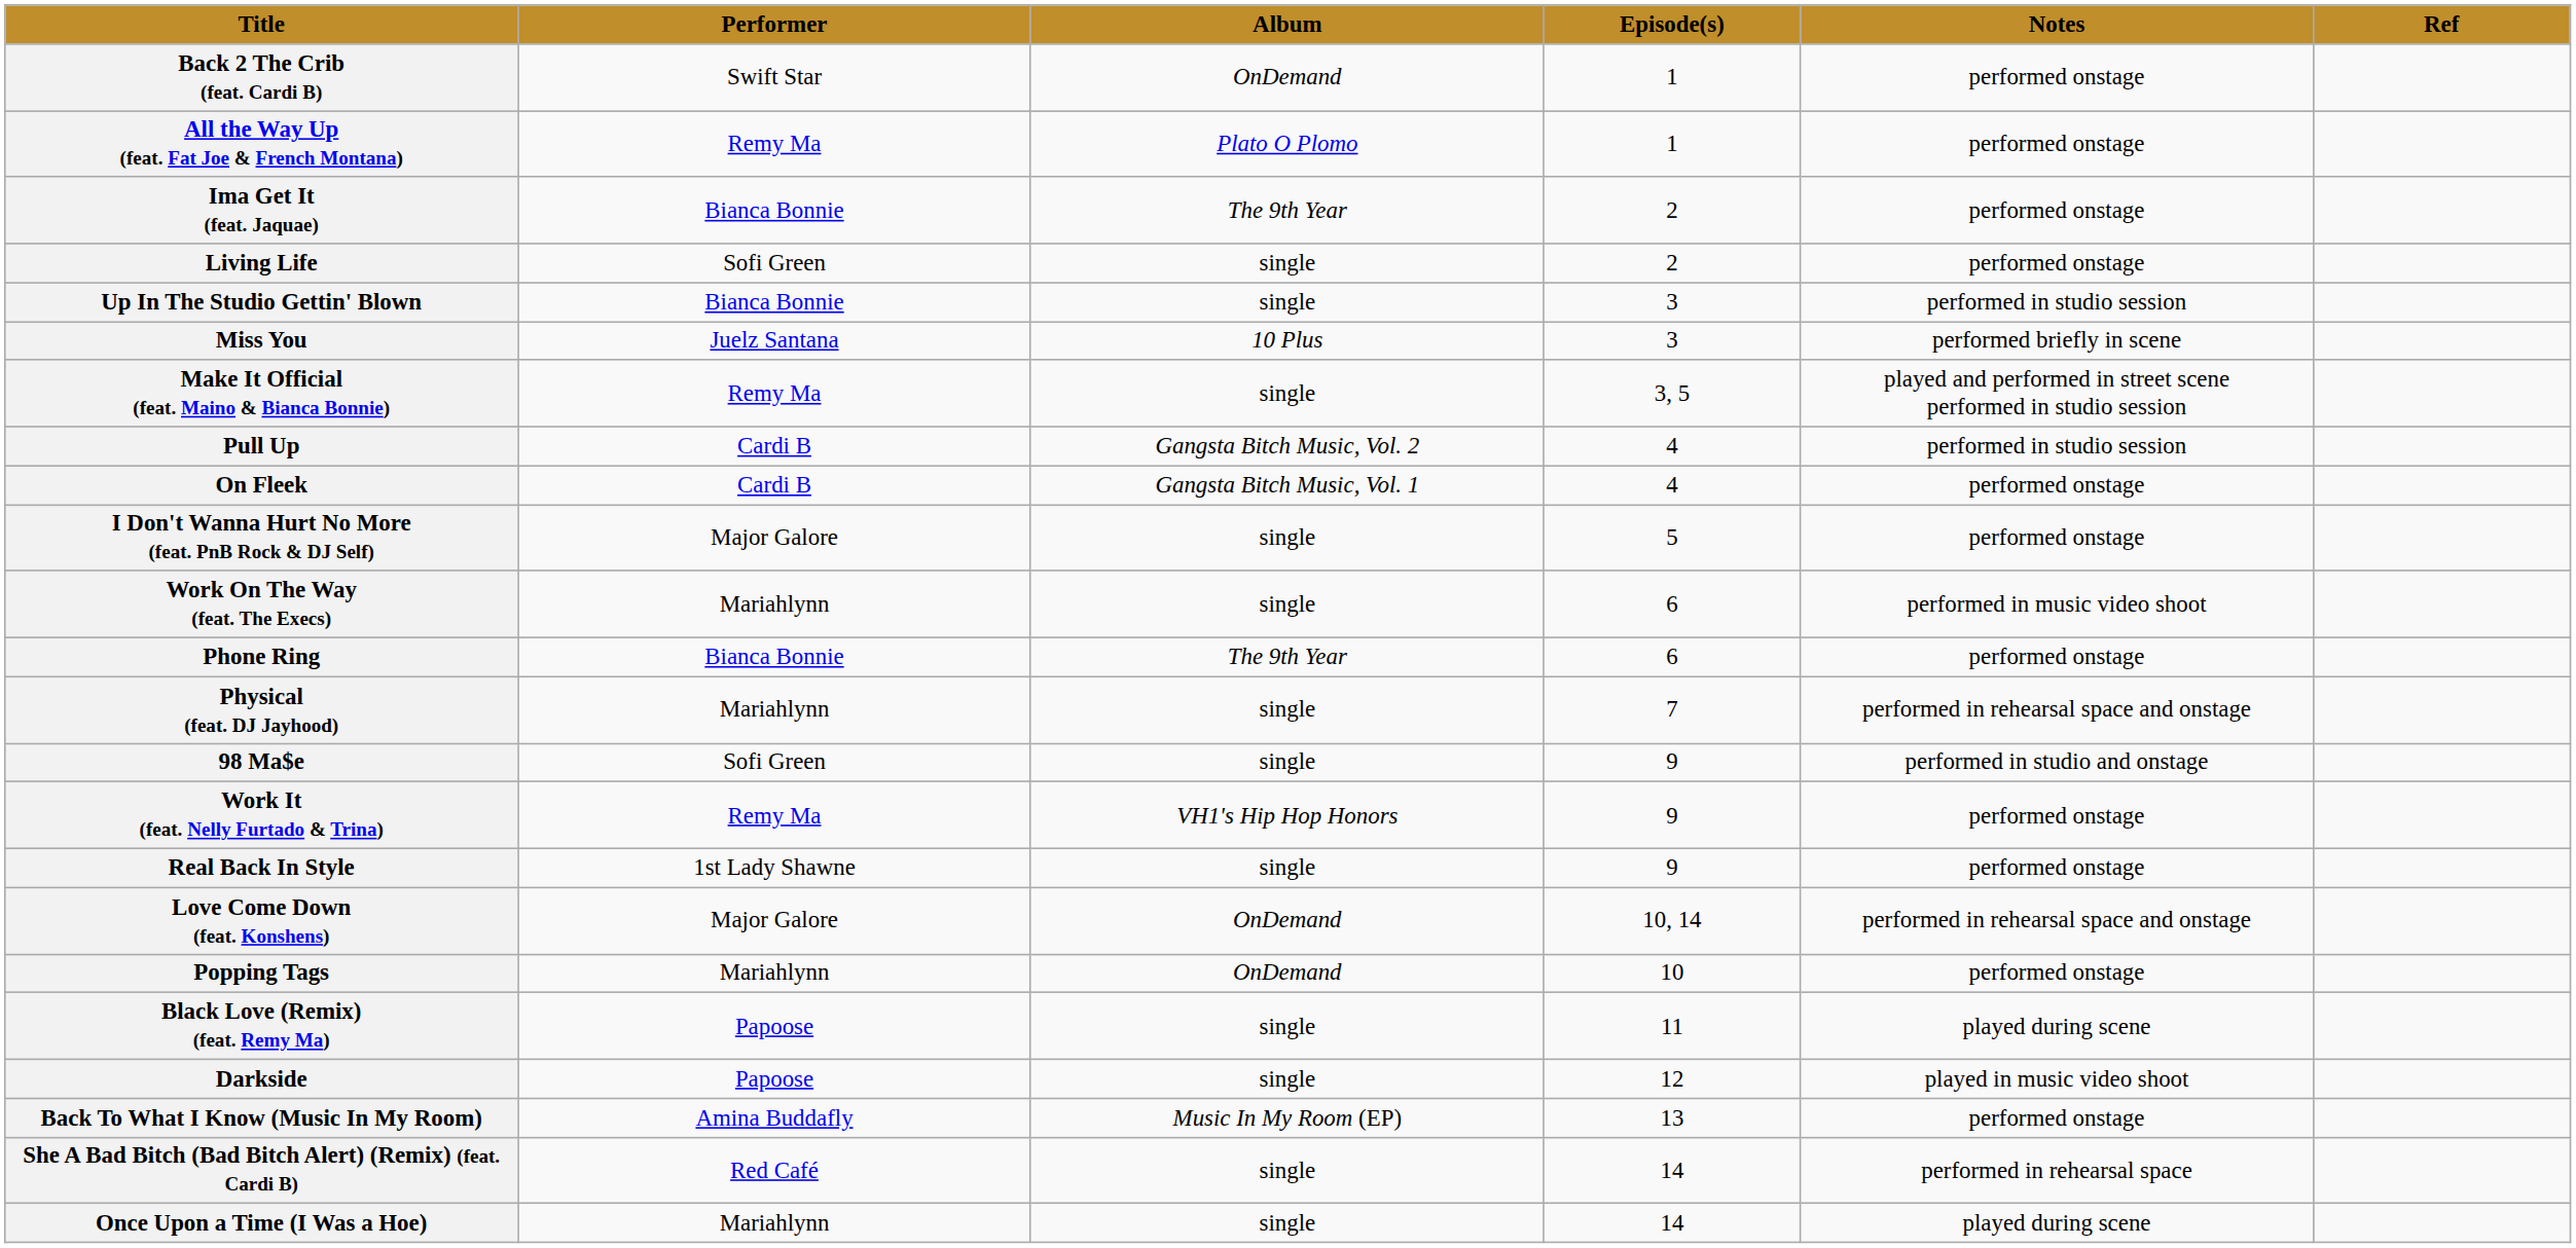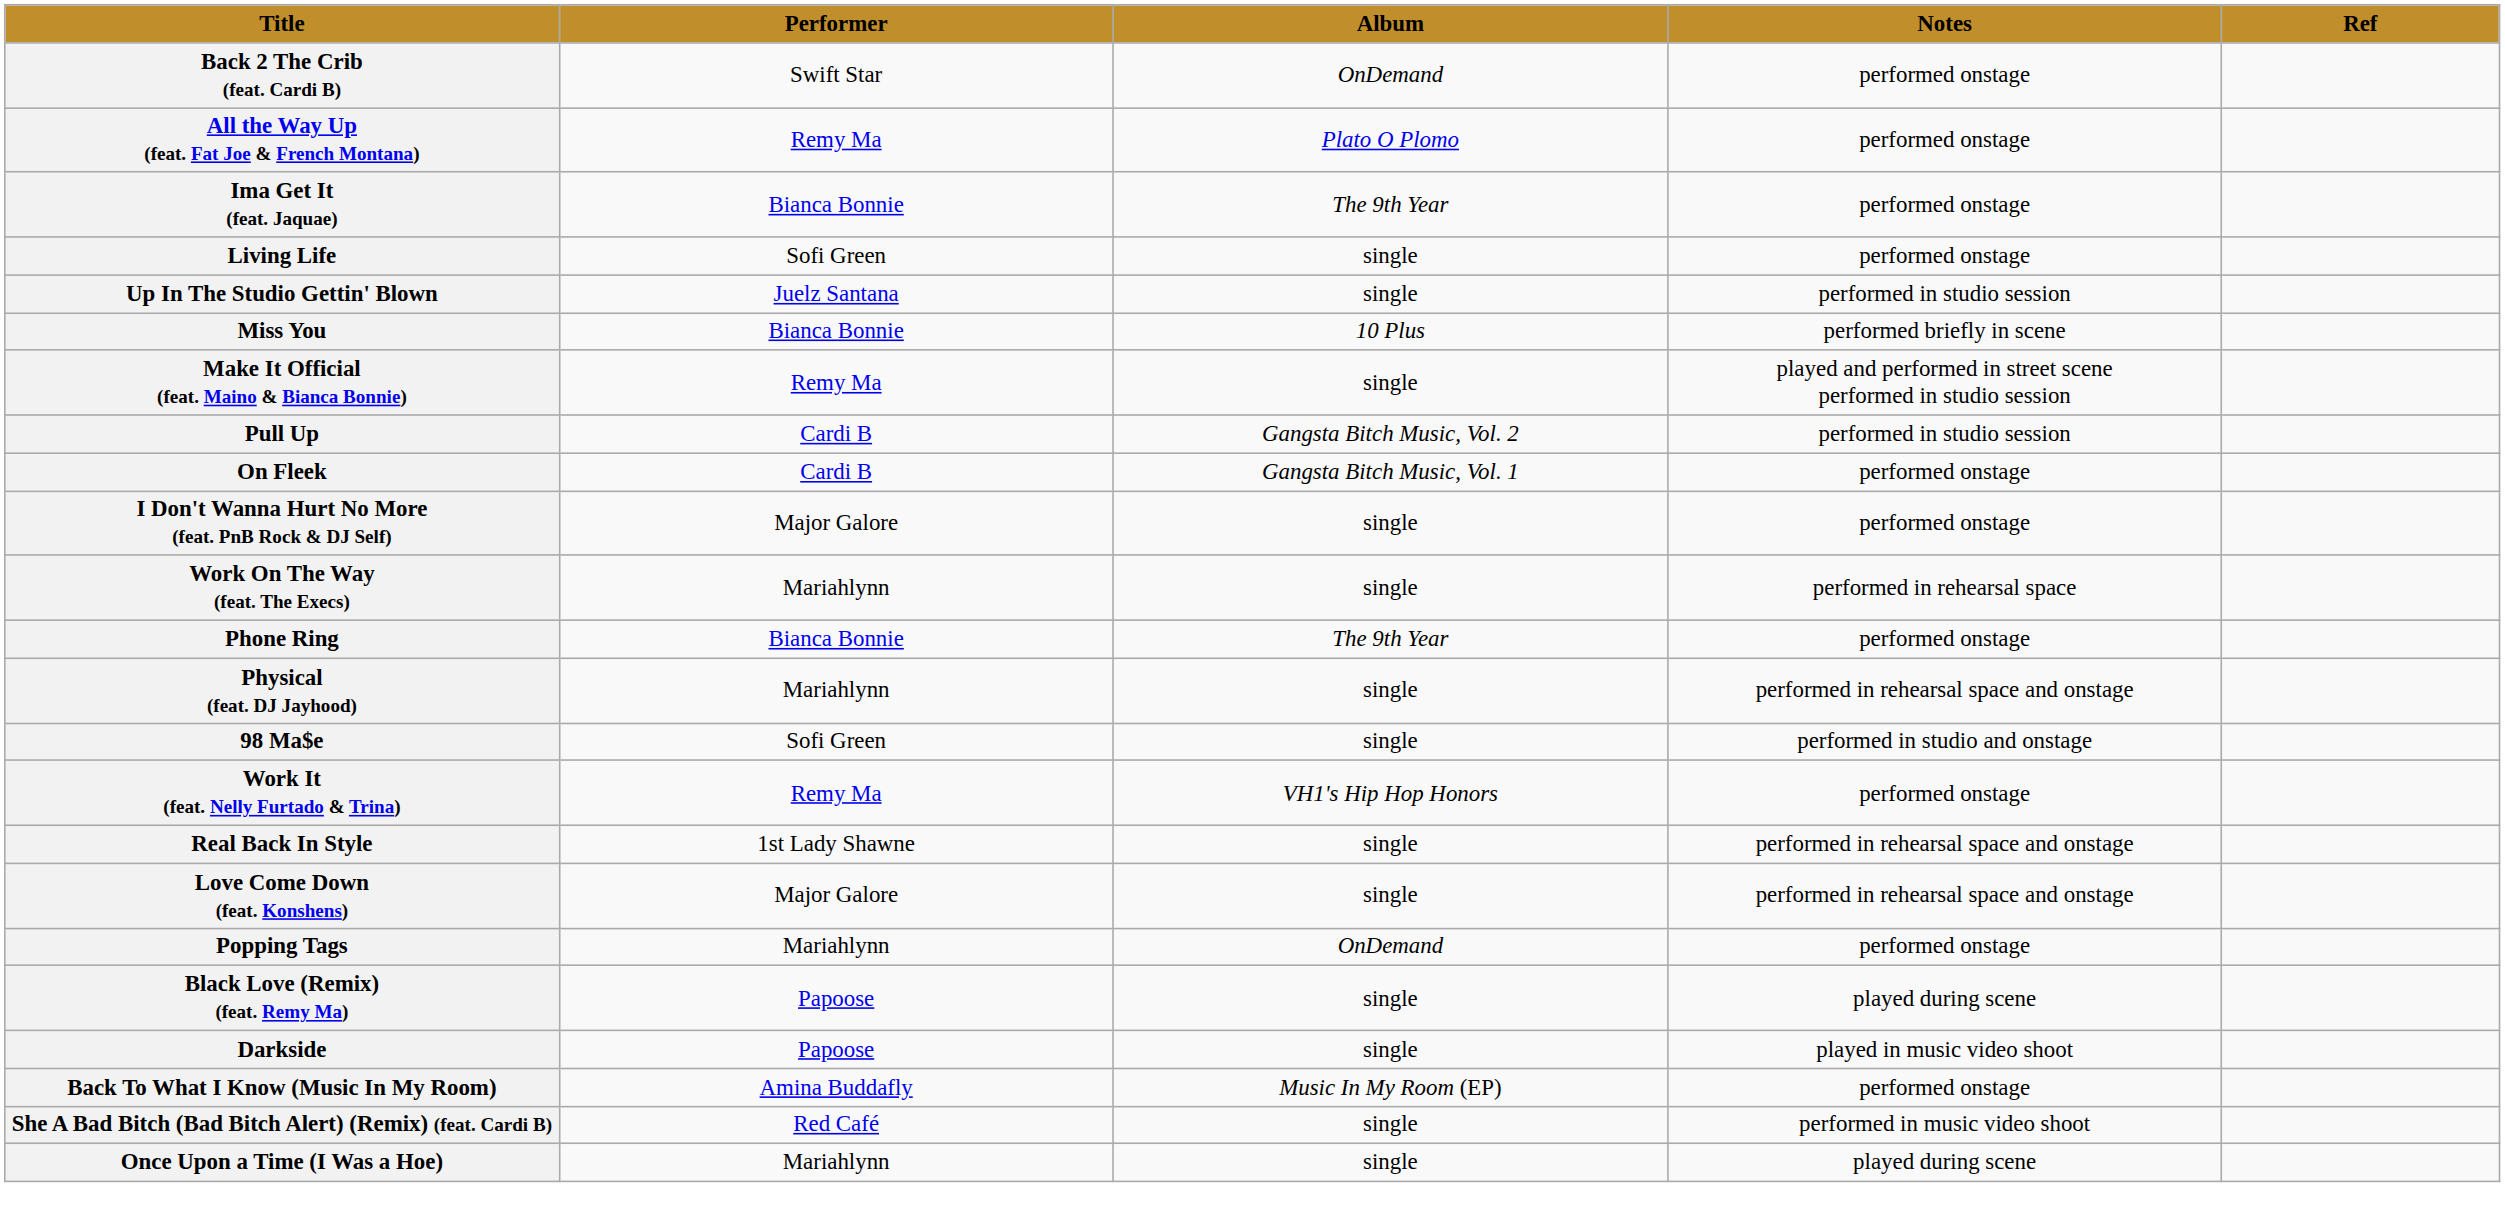- column: Episode(s) | 1 | 1 | 2 | 2 | 3 | 3 | 3, 5 | 4 | 4 | 5 | 6 | 6 | 7 | 9 | 9 | 9 | 10, 14 | 10 | 11 | 12 | 13 | 14 | 14
Up In The Studio Gettin' Blown | Performer: Bianca Bonnie -> Juelz Santana
Miss You | Performer: Juelz Santana -> Bianca Bonnie
Work On The Way (feat. The Execs) | Notes: performed in music video shoot -> performed in rehearsal space
Real Back In Style | Notes: performed onstage -> performed in rehearsal space and onstage
Love Come Down (feat. Konshens) | Album: OnDemand -> single
She A Bad Bitch (Bad Bitch Alert) (Remix) (feat. Cardi B) | Notes: performed in rehearsal space -> performed in music video shoot
